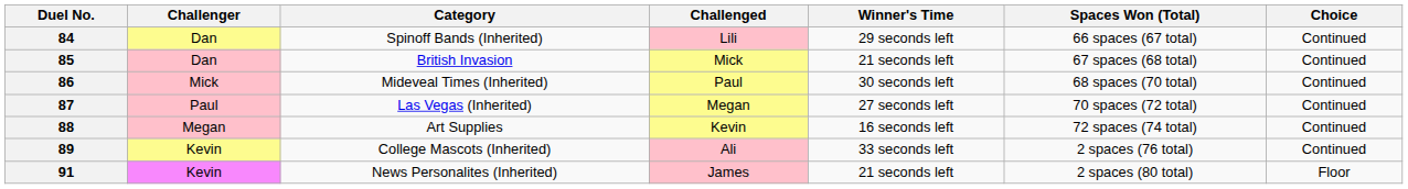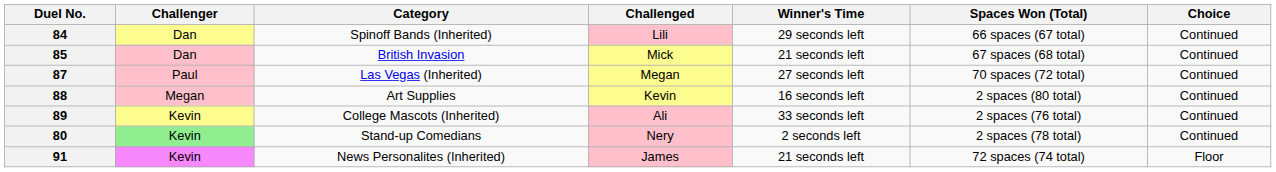- row: 86 | Mick | Mideveal Times (Inherited) | Paul | 30 seconds left | 68 spaces (70 total) | Continued
88 | Spaces Won (Total): 72 spaces (74 total) -> 2 spaces (80 total)
+ row: 80 | Kevin | Stand-up Comedians | Nery | 2 seconds left | 2 spaces (78 total) | Continued
91 | Spaces Won (Total): 2 spaces (80 total) -> 72 spaces (74 total)
